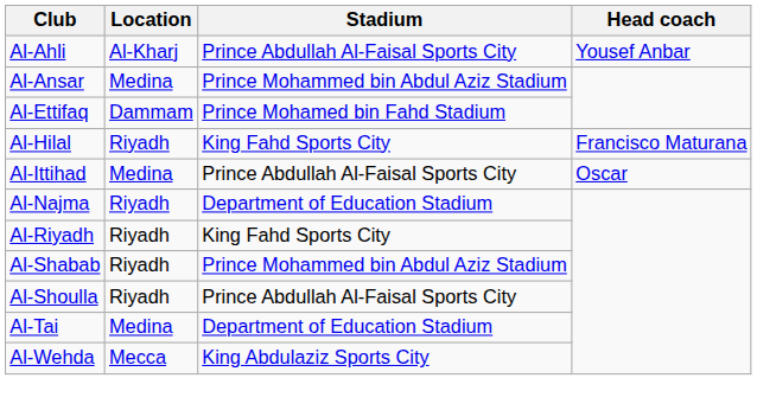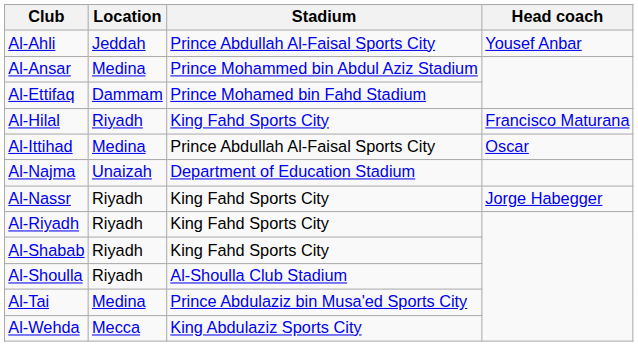Al-Ahli | Location: Al-Kharj -> Jeddah
Al-Najma | Location: Riyadh -> Unaizah
+ row: Al-Nassr | Riyadh | King Fahd Sports City | Jorge Habegger
Al-Shabab | Stadium: Prince Mohammed bin Abdul Aziz Stadium -> King Fahd Sports City
Al-Shoulla | Stadium: Prince Abdullah Al-Faisal Sports City -> Al-Shoulla Club Stadium
Al-Tai | Stadium: Department of Education Stadium -> Prince Abdulaziz bin Musa'ed Sports City
